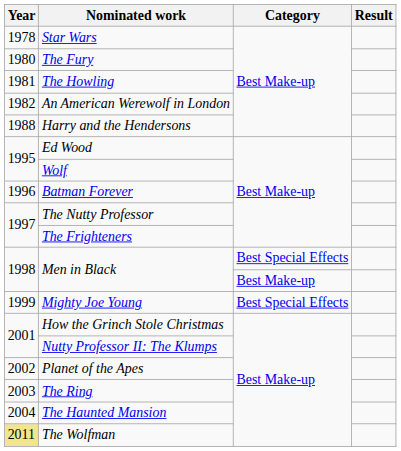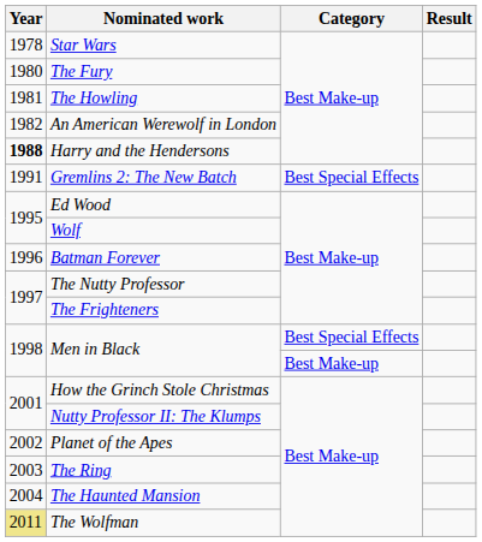Harry and the Hendersons | Year: normal -> bold
+ row: 1991 | Gremlins 2: The New Batch | Best Special Effects
- row: 1999 | Mighty Joe Young | Best Special Effects
